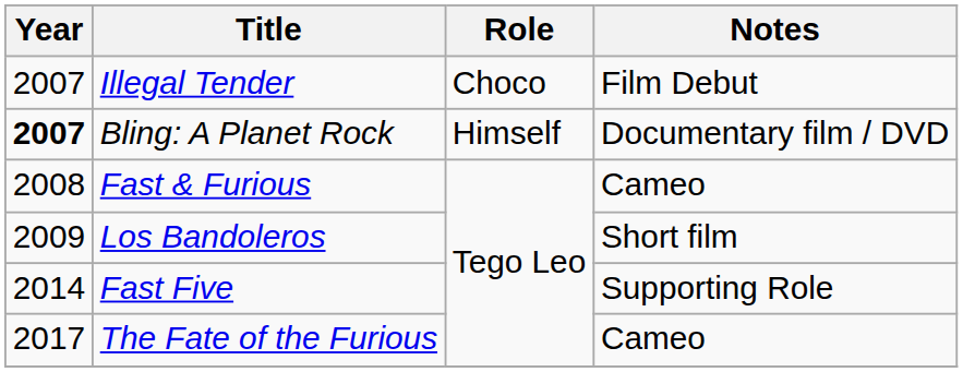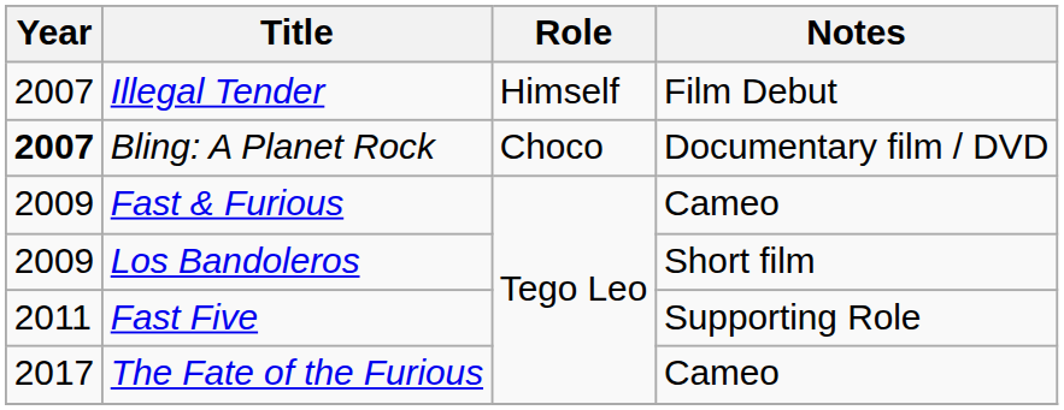Illegal Tender | Role: Choco -> Himself
Bling: A Planet Rock | Role: Himself -> Choco
Fast & Furious | Year: 2008 -> 2009
Fast Five | Year: 2014 -> 2011
